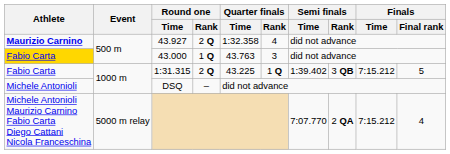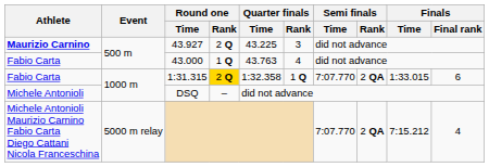43.927 | Quarter finals / Time: 1:32.358 -> 43.225
43.927 | Quarter finals / Rank: 4 -> 3
43.000 | Athlete: gold background -> no background
43.000 | Quarter finals / Rank: 3 -> 4
1:31.315 | Round one / Rank: no background -> gold background
1:31.315 | Quarter finals / Time: 43.225 -> 1:32.358
1:31.315 | Semi finals / Time: 1:39.402 -> 7:07.770
1:31.315 | Semi finals / Rank: 3 QB -> 2 QA
1:31.315 | Finals / Time: 7:15.212 -> 1:33.015
1:31.315 | Finals / Final rank: 5 -> 6
